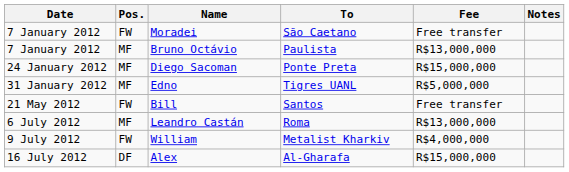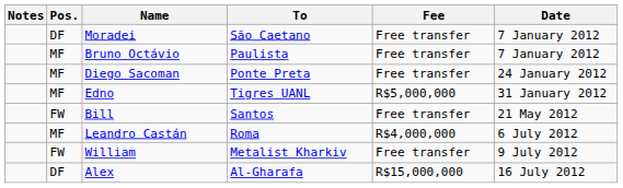columns swapped: Date <-> Notes
Moradei | Pos.: FW -> DF
Bruno Octávio | Fee: R$13,000,000 -> Free transfer
Diego Sacoman | Fee: R$15,000,000 -> Free transfer
Leandro Castán | Fee: R$13,000,000 -> R$4,000,000
William | Fee: R$4,000,000 -> Free transfer
